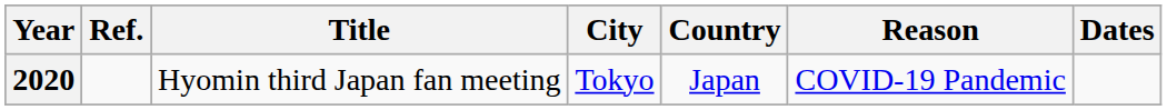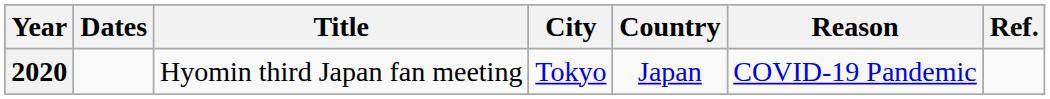columns swapped: Dates <-> Ref.
